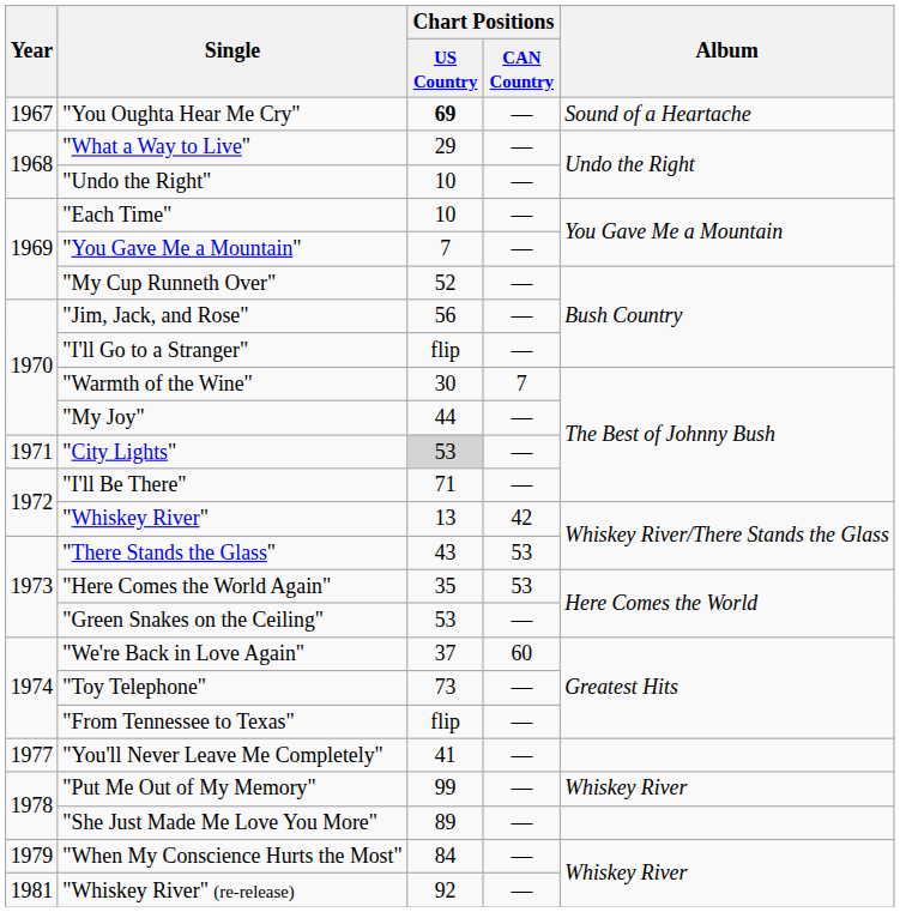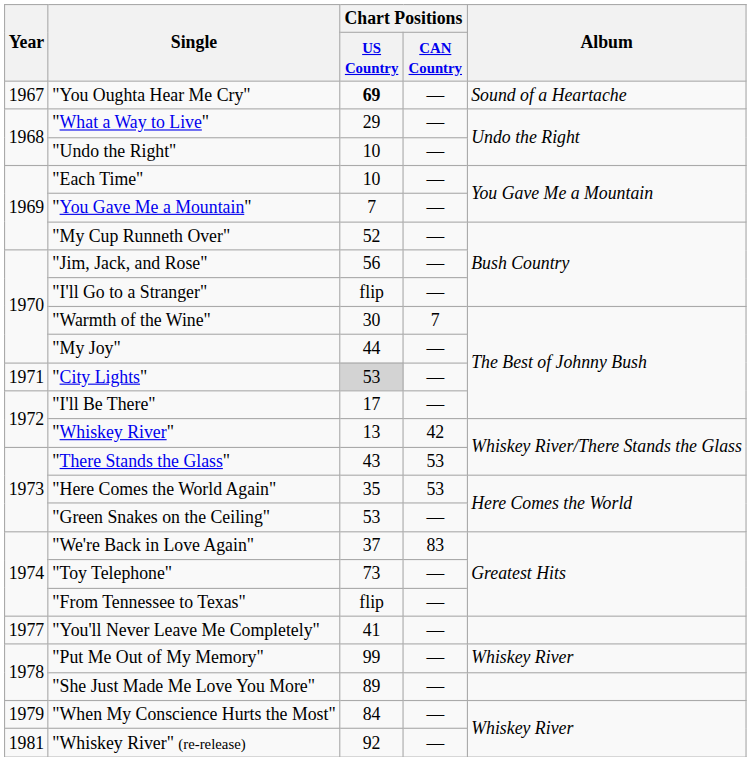"I'll Be There" | Chart Positions / US Country: 71 -> 17
"We're Back in Love Again" | Chart Positions / CAN Country: 60 -> 83
